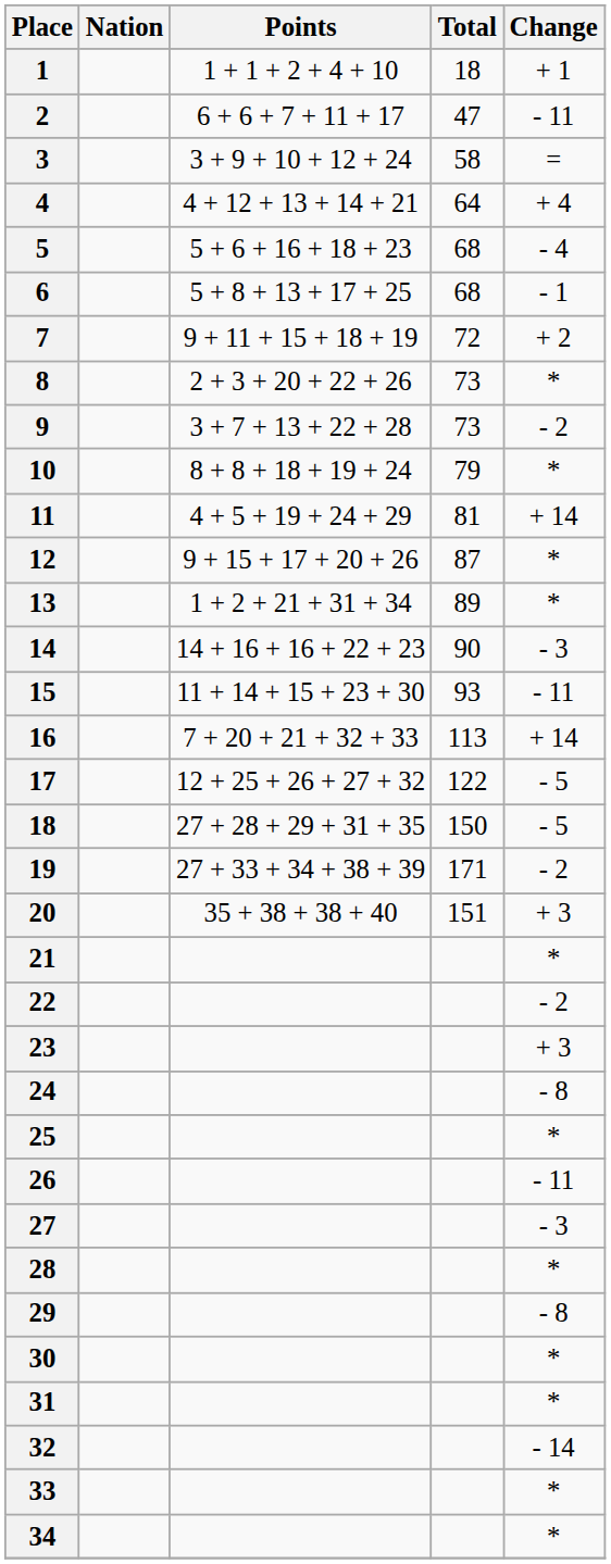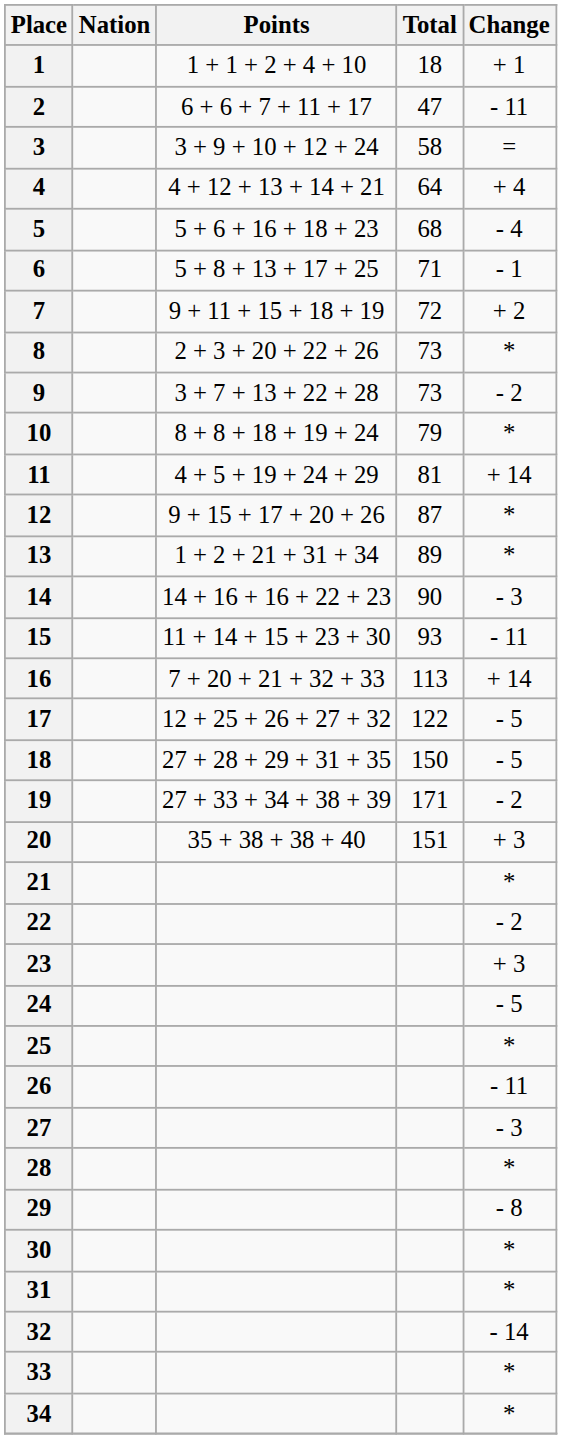6 | Total: 68 -> 71
24 | Change: - 8 -> - 5
